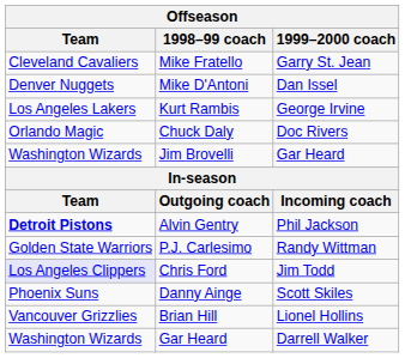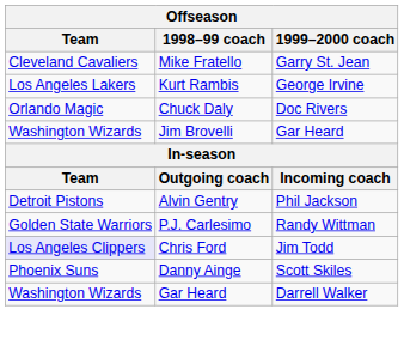- row: Denver Nuggets | Mike D'Antoni | Dan Issel
Alvin Gentry | Team: bold -> normal
- row: Vancouver Grizzlies | Brian Hill | Lionel Hollins
